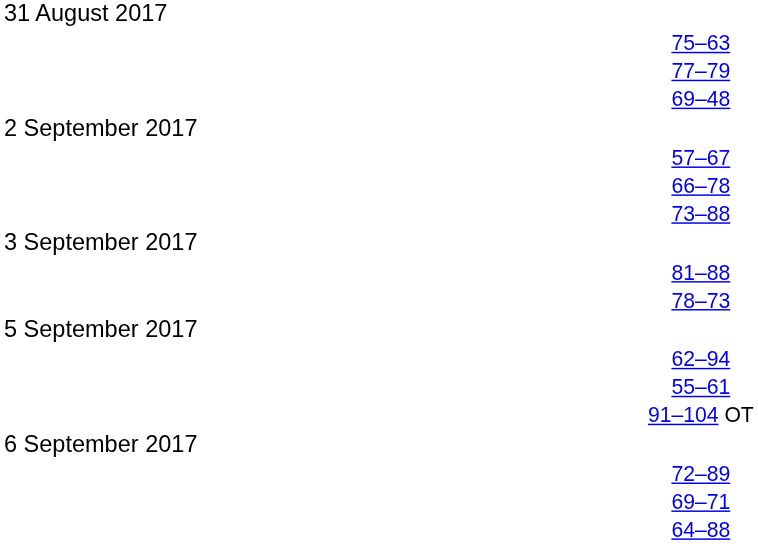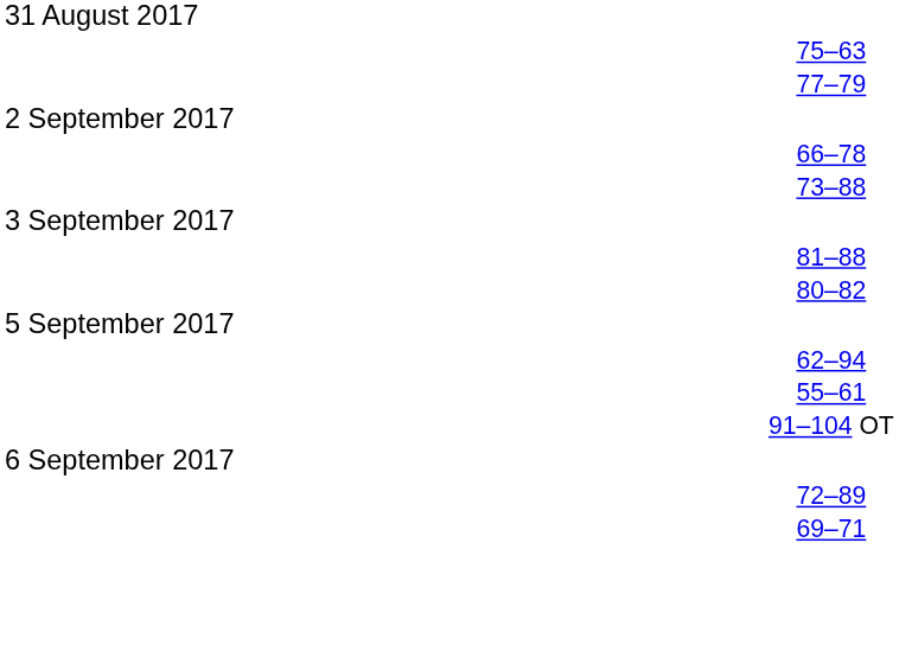- row: 69–48
- row: 57–67
- row: 78–73
+ row: 80–82
- row: 64–88
